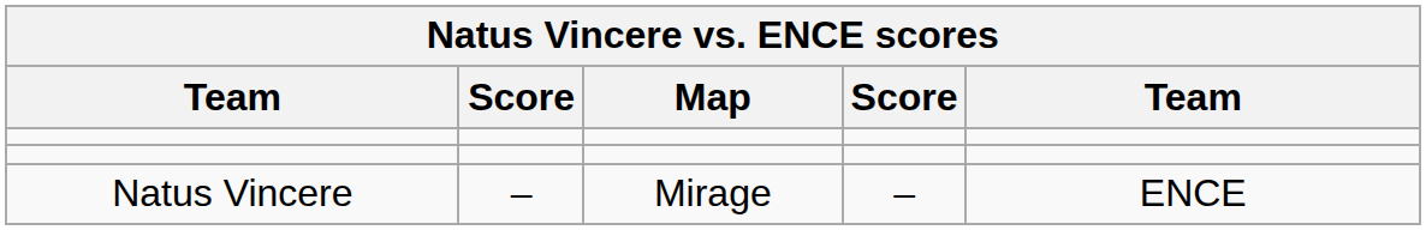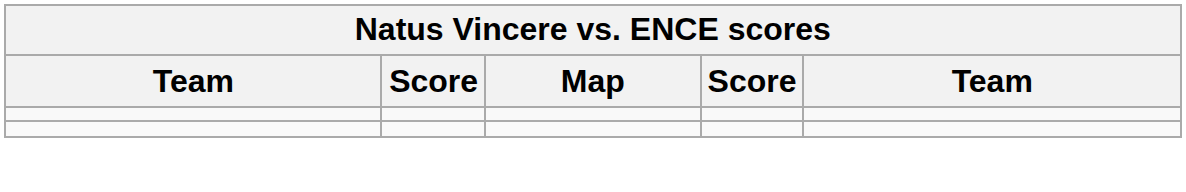- row: Natus Vincere | – | Mirage | – | ENCE
